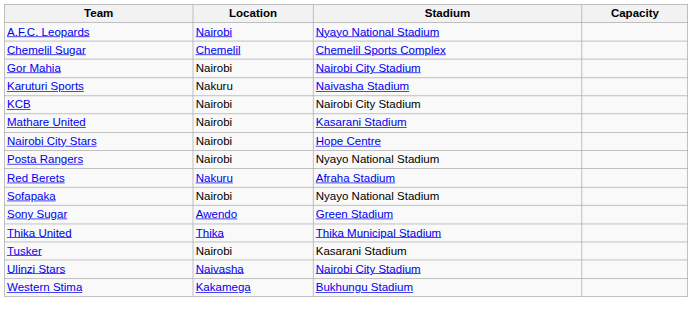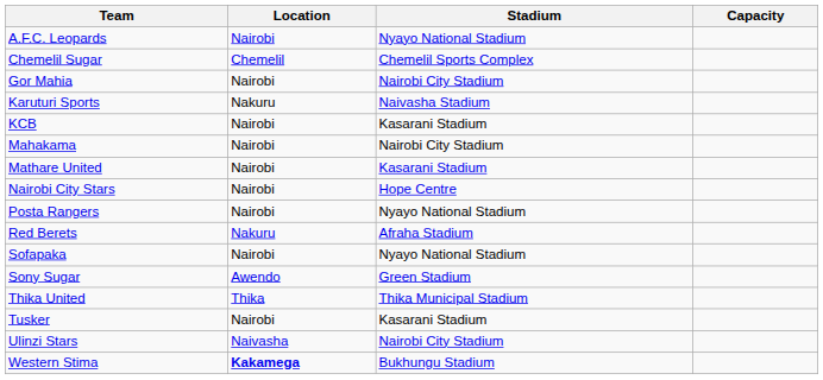KCB | Stadium: Nairobi City Stadium -> Kasarani Stadium
+ row: Mahakama | Nairobi | Nairobi City Stadium
Western Stima | Location: normal -> bold
